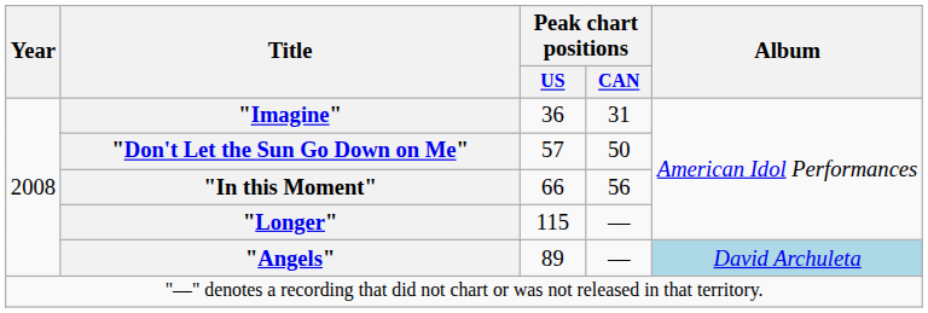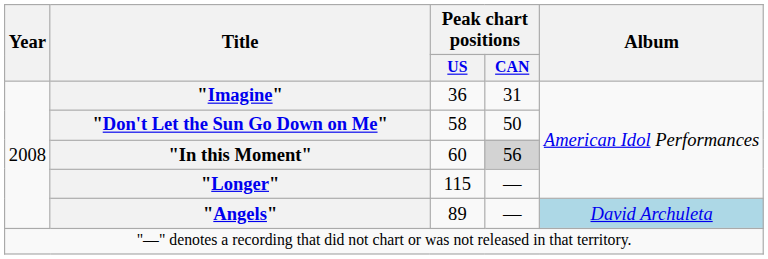"Don't Let the Sun Go Down on Me" | Peak chart positions / US: 57 -> 58
"In this Moment" | Peak chart positions / US: 66 -> 60
"In this Moment" | Peak chart positions / CAN: no background -> lightgrey background
